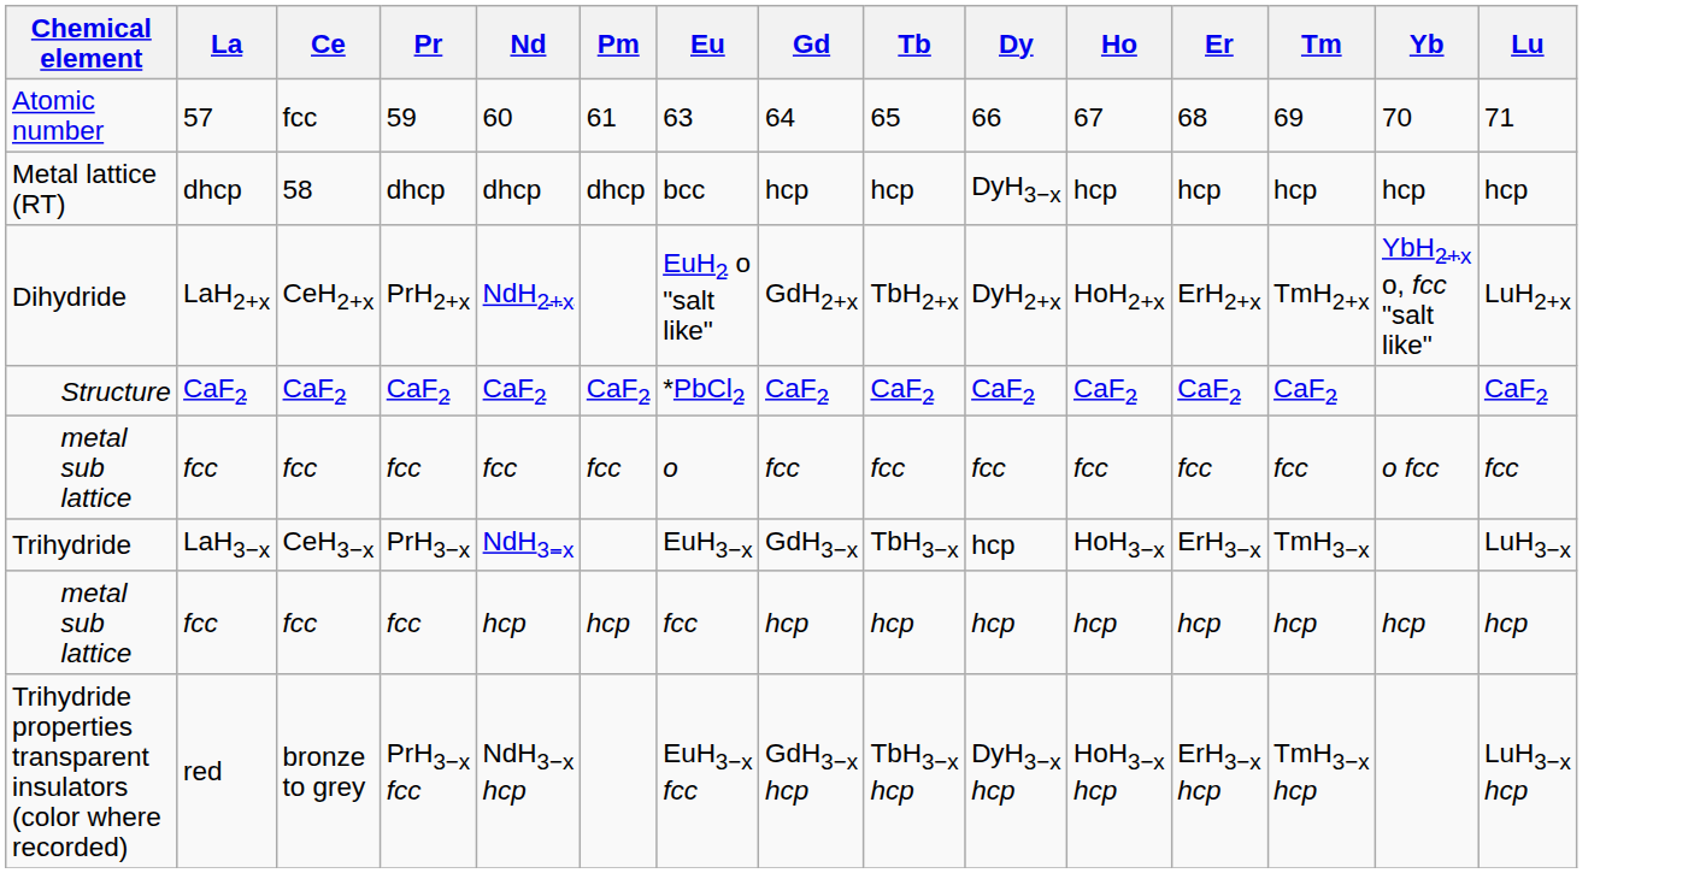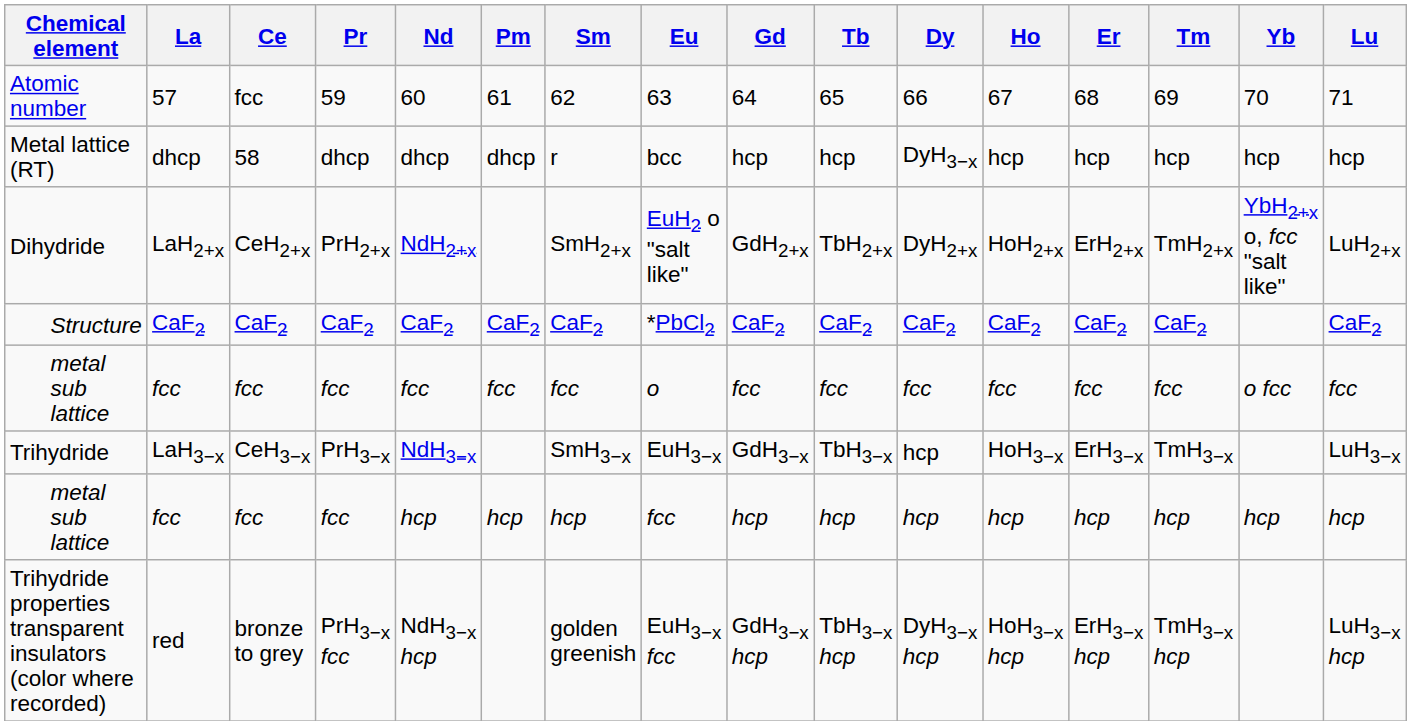+ column: Sm | 62 | r | SmH2+x | CaF2 | fcc | SmH3−x | hcp | golden greenish
